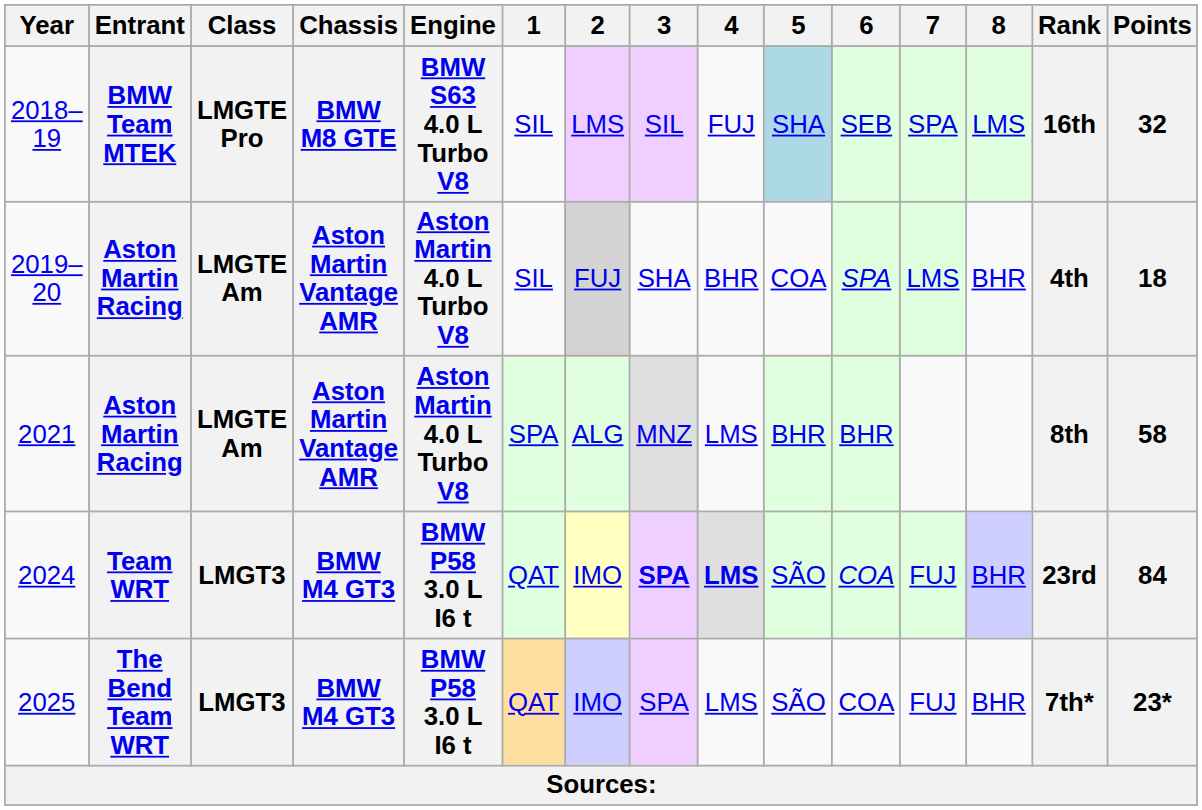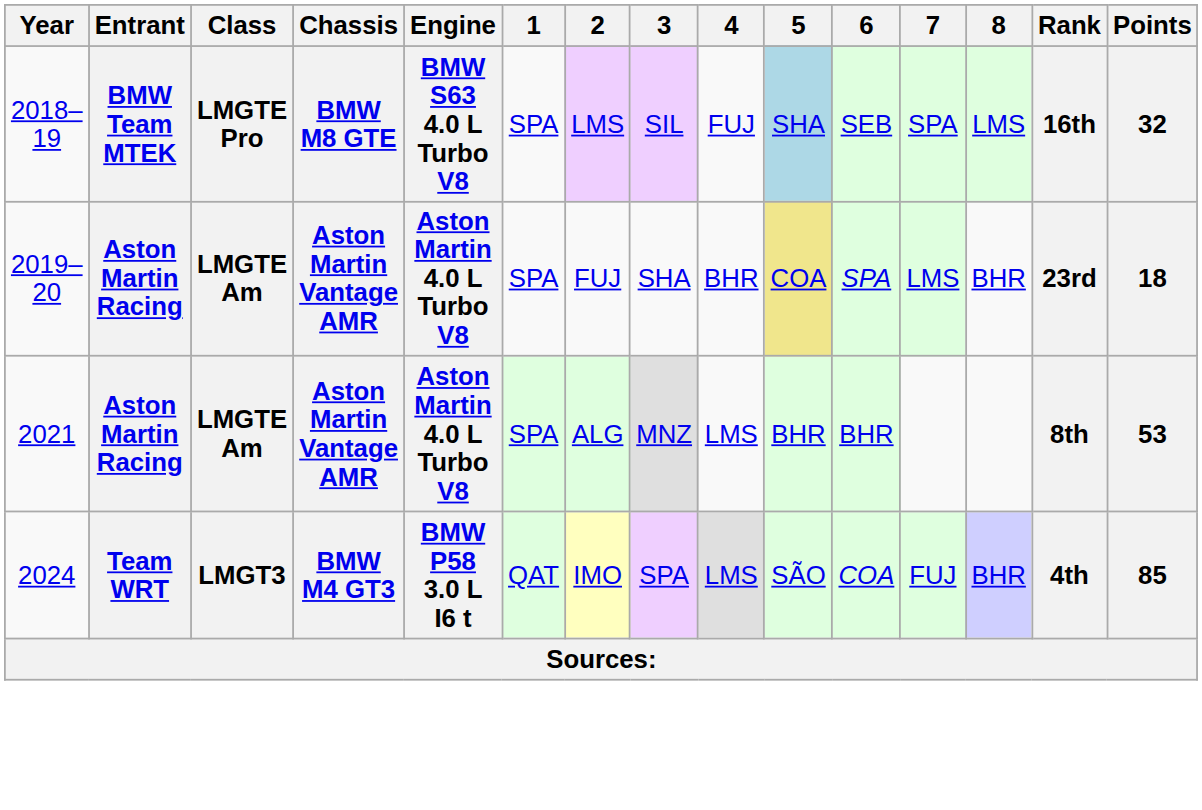2018–19 | 1: SIL -> SPA
2019–20 | 1: SIL -> SPA
2019–20 | 2: lightgrey background -> no background
2019–20 | 5: no background -> khaki background
2019–20 | Rank: 4th -> 23rd
2021 | Points: 58 -> 53
2024 | 3: bold -> normal
2024 | 4: bold -> normal
2024 | Rank: 23rd -> 4th
2024 | Points: 84 -> 85
- row: 2025 | The Bend Team WRT | LMGT3 | BMW M4 GT3 | BMW P58 3.0 L I6 t | QAT | IMO | SPA | LMS | SÃO | COA | FUJ | BHR | 7th* | 23*
